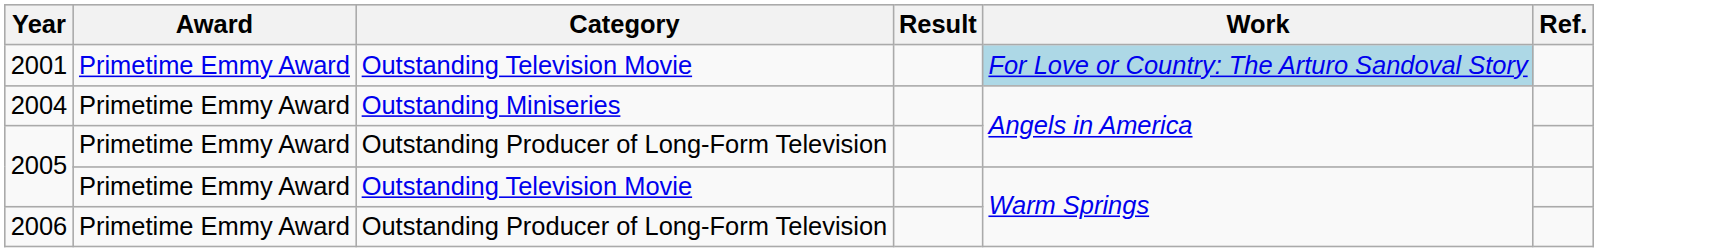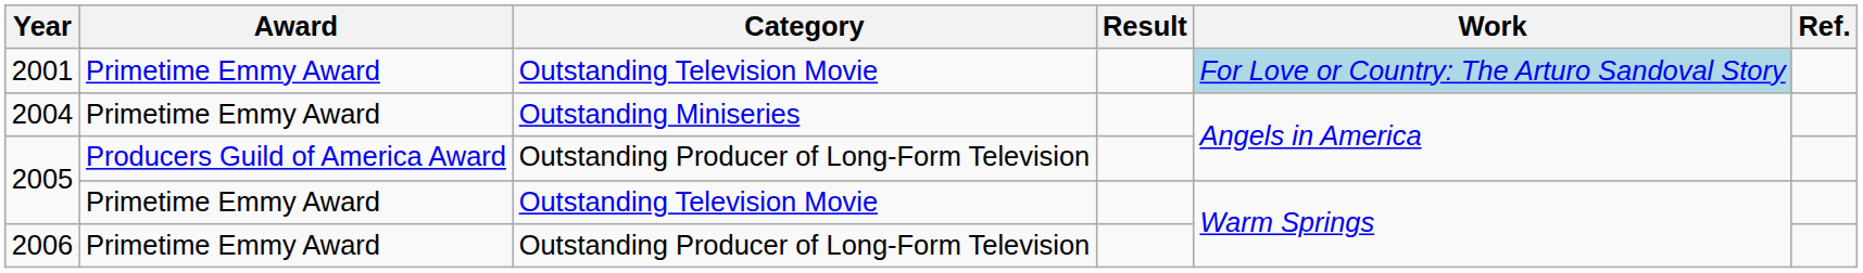2005 / Outstanding Producer of Long-Form Television | Award: Primetime Emmy Award -> Producers Guild of America Award
